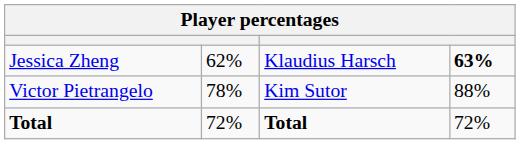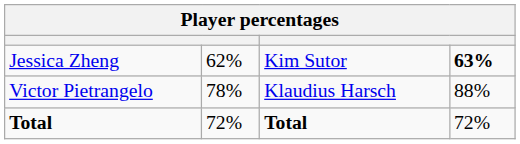Jessica Zheng | column 3: Klaudius Harsch -> Kim Sutor
Victor Pietrangelo | column 3: Kim Sutor -> Klaudius Harsch
